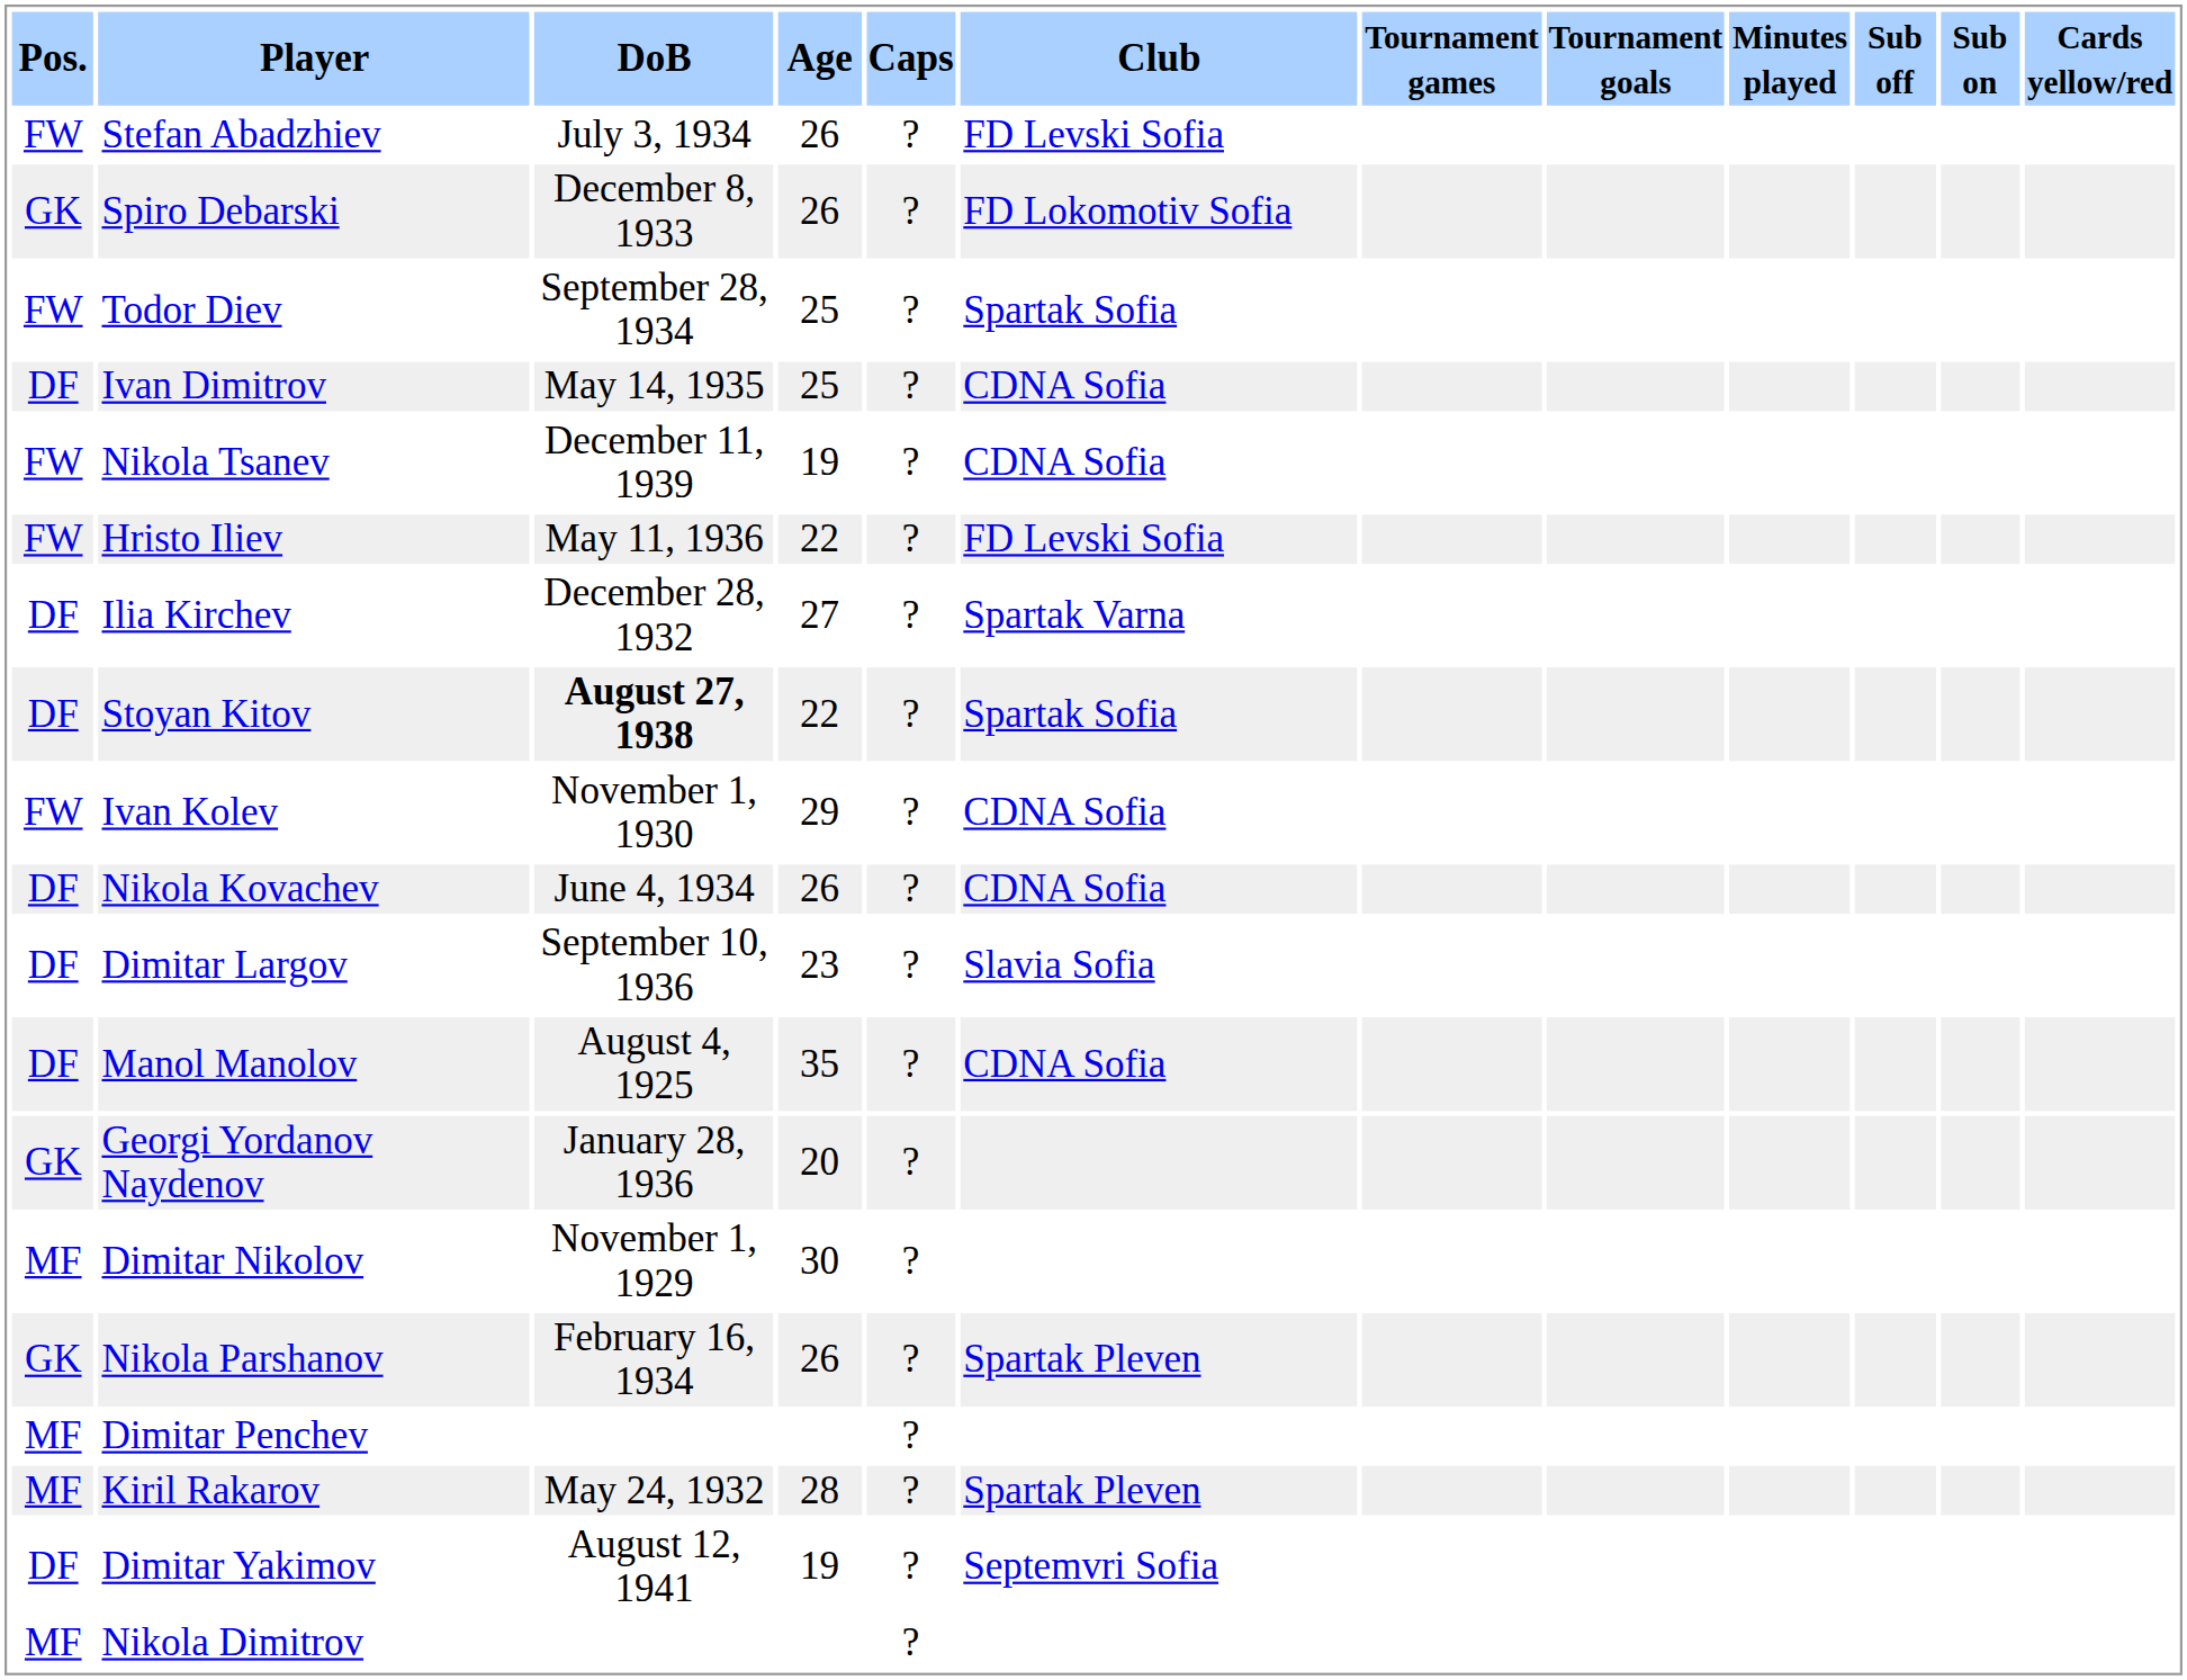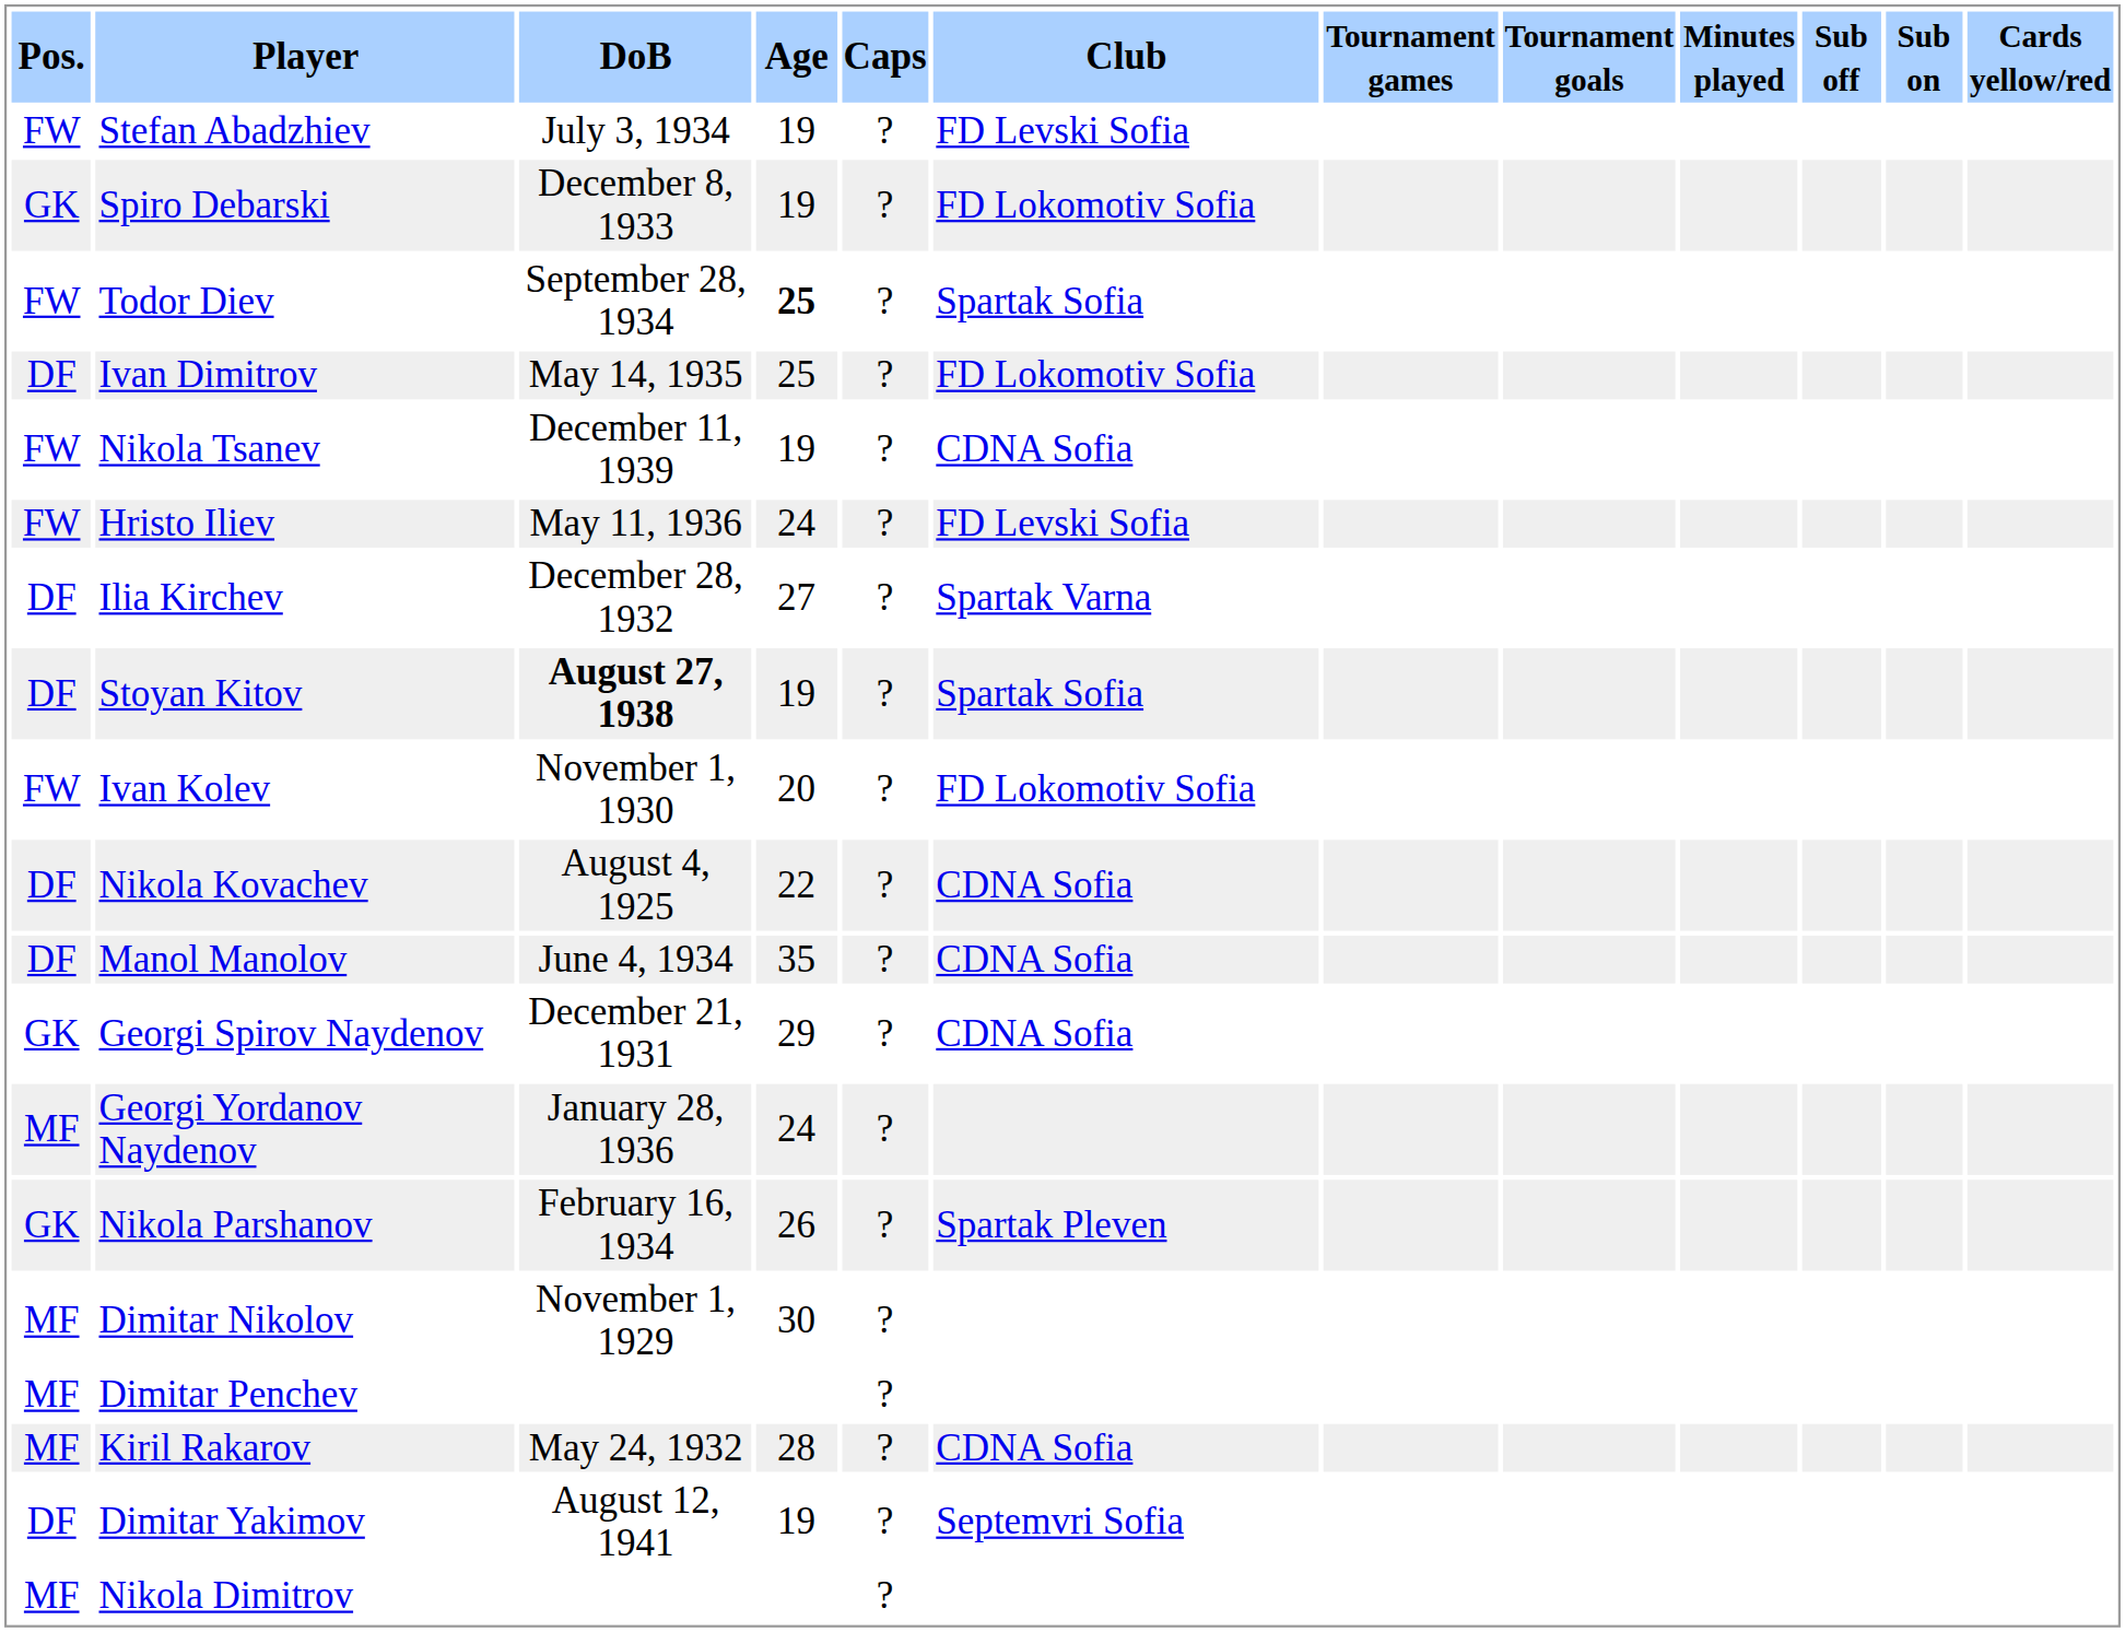Stefan Abadzhiev | Age: 26 -> 19
Spiro Debarski | Age: 26 -> 19
Todor Diev | Age: normal -> bold
Ivan Dimitrov | Club: CDNA Sofia -> FD Lokomotiv Sofia
Hristo Iliev | Age: 22 -> 24
Stoyan Kitov | Age: 22 -> 19
Ivan Kolev | Age: 29 -> 20
Ivan Kolev | Club: CDNA Sofia -> FD Lokomotiv Sofia
Nikola Kovachev | DoB: June 4, 1934 -> August 4, 1925
Nikola Kovachev | Age: 26 -> 22
- row: DF | Dimitar Largov | September 10, 1936 | 23 | ? | Slavia Sofia
Manol Manolov | DoB: August 4, 1925 -> June 4, 1934
+ row: GK | Georgi Spirov Naydenov | December 21, 1931 | 29 | ? | CDNA Sofia
Georgi Yordanov Naydenov | Pos.: GK -> MF
Georgi Yordanov Naydenov | Age: 20 -> 24
rows swapped: Dimitar Nikolov <-> Nikola Parshanov
Kiril Rakarov | Club: Spartak Pleven -> CDNA Sofia
